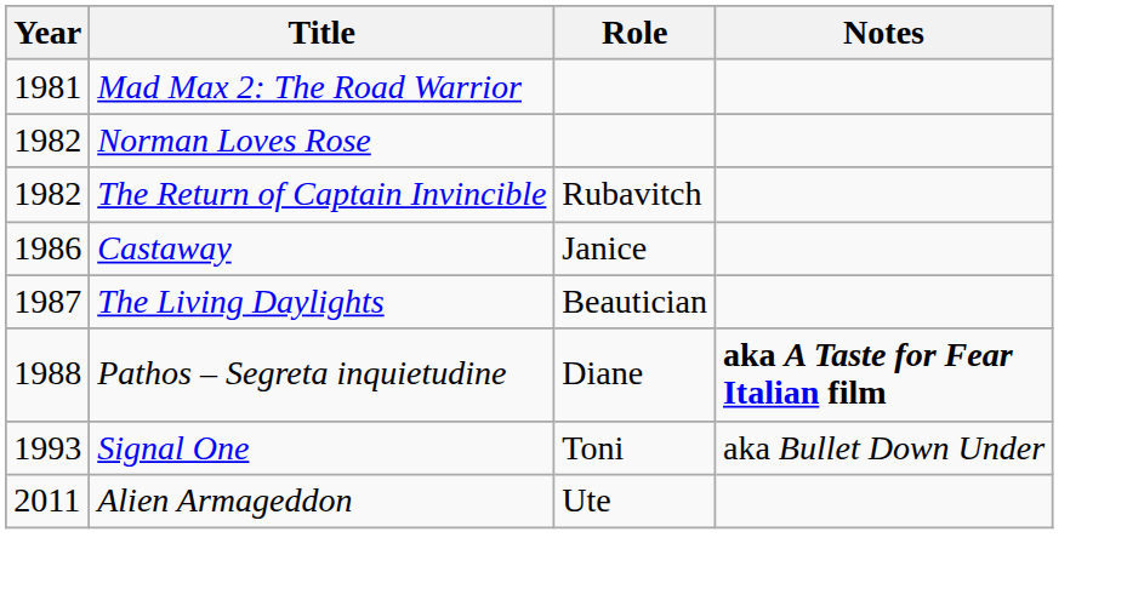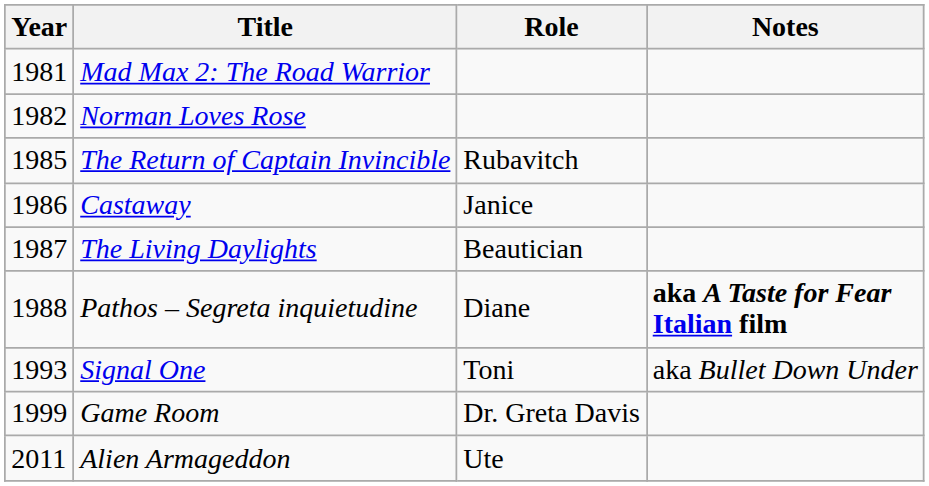The Return of Captain Invincible | Year: 1982 -> 1985
+ row: 1999 | Game Room | Dr. Greta Davis
